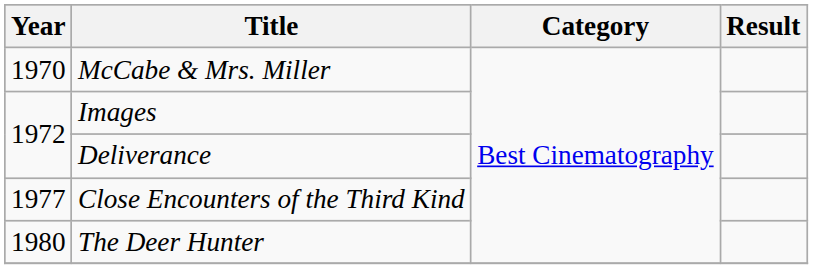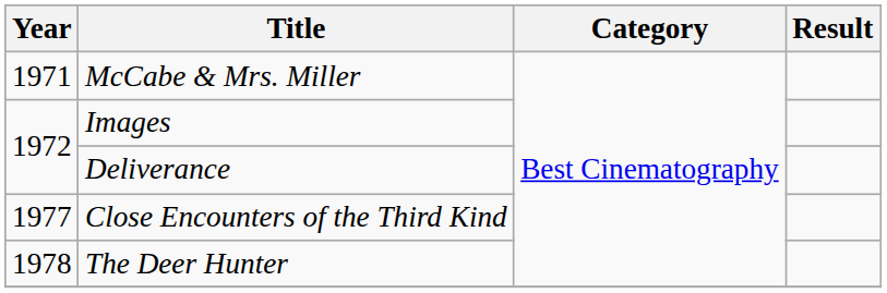McCabe & Mrs. Miller | Year: 1970 -> 1971
The Deer Hunter | Year: 1980 -> 1978
